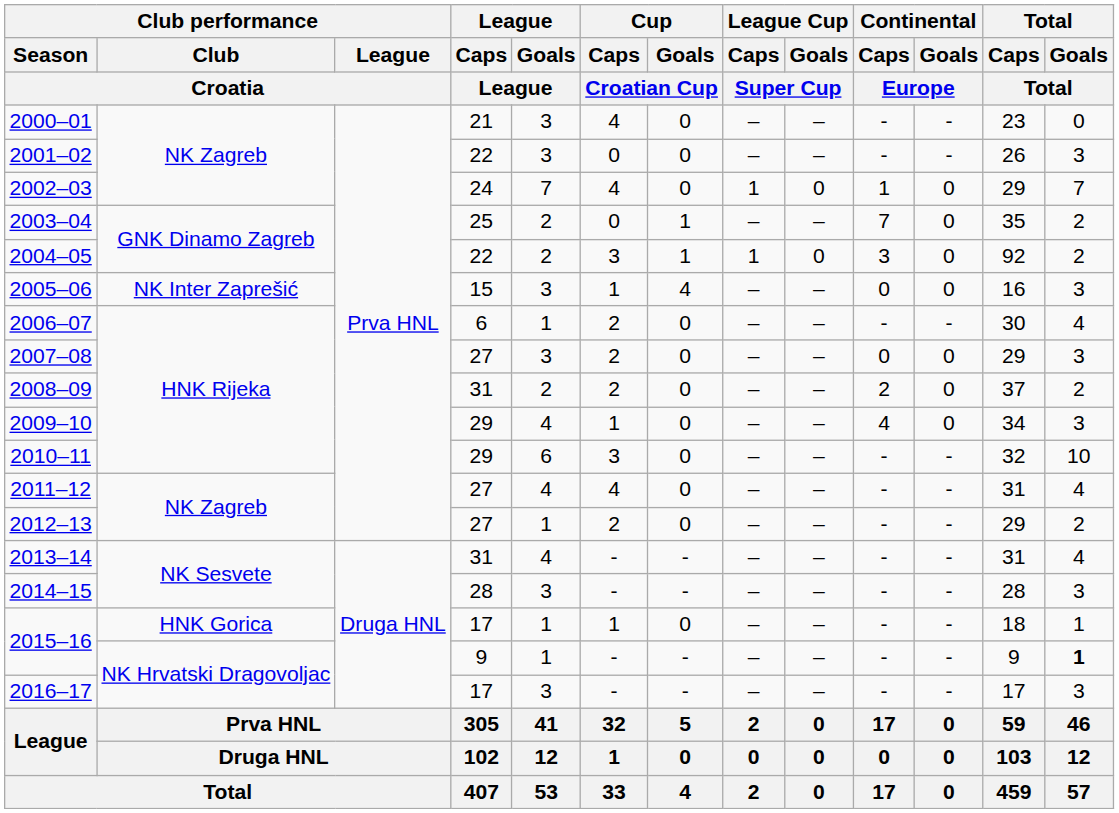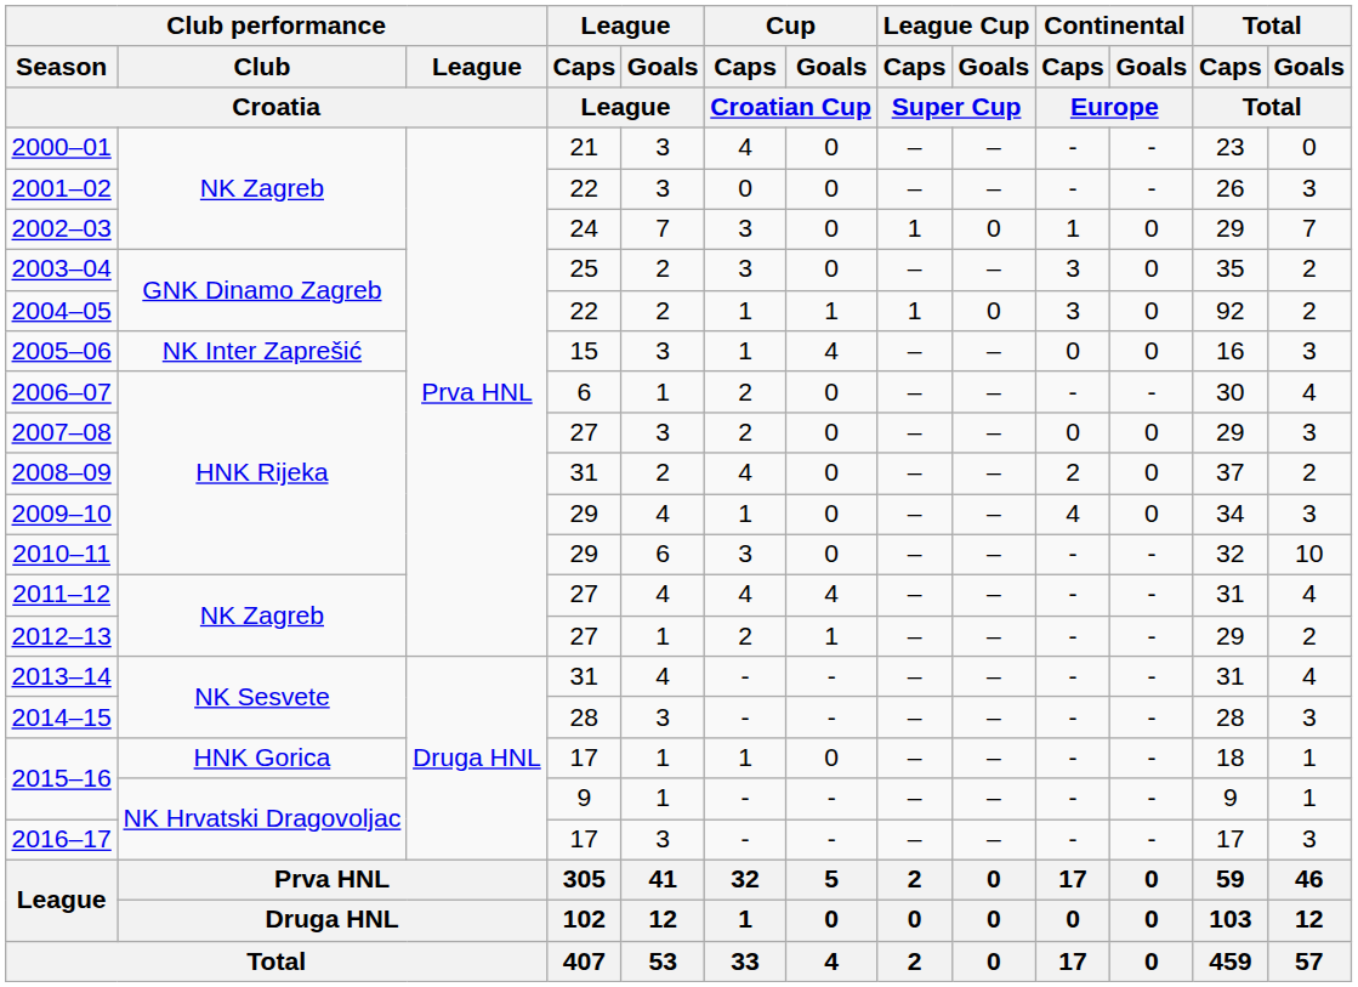2002–03 | Cup / Caps / Croatian Cup: 4 -> 3
2003–04 | Cup / Caps / Croatian Cup: 0 -> 3
2003–04 | Cup / Goals / Croatian Cup: 1 -> 0
2003–04 | Continental / Caps / Europe: 7 -> 3
2004–05 | Cup / Caps / Croatian Cup: 3 -> 1
2008–09 | Cup / Caps / Croatian Cup: 2 -> 4
2011–12 | Cup / Goals / Croatian Cup: 0 -> 4
2012–13 | Cup / Goals / Croatian Cup: 0 -> 1
2015–16 / 9 | Total / Goals / Total: bold -> normal
